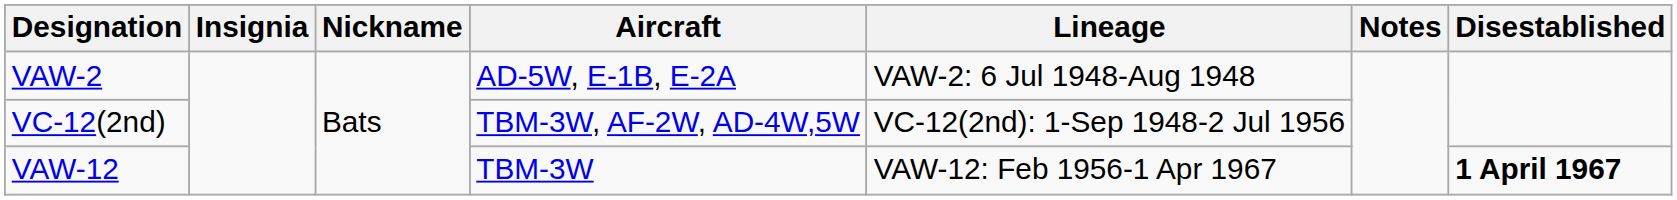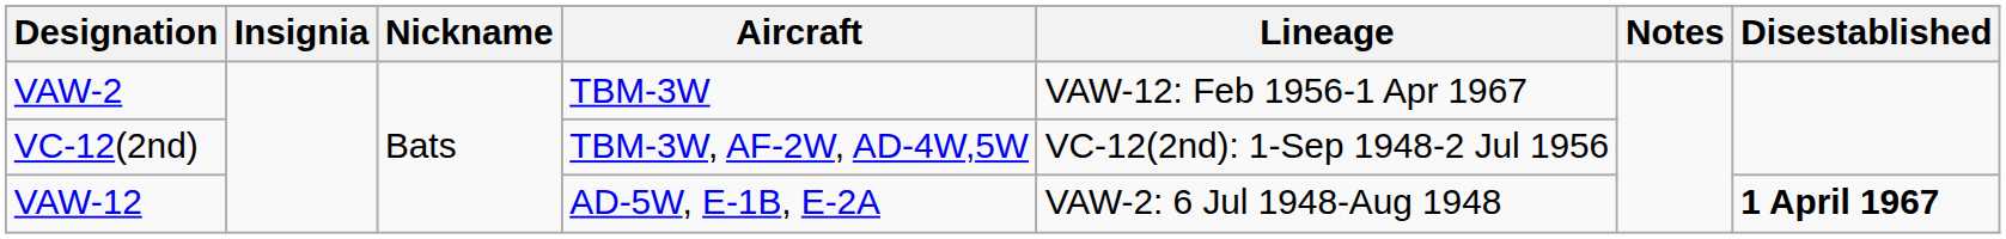VAW-2 | Aircraft: AD-5W, E-1B, E-2A -> TBM-3W
VAW-2 | Lineage: VAW-2: 6 Jul 1948-Aug 1948 -> VAW-12: Feb 1956-1 Apr 1967
VAW-12 | Aircraft: TBM-3W -> AD-5W, E-1B, E-2A
VAW-12 | Lineage: VAW-12: Feb 1956-1 Apr 1967 -> VAW-2: 6 Jul 1948-Aug 1948
